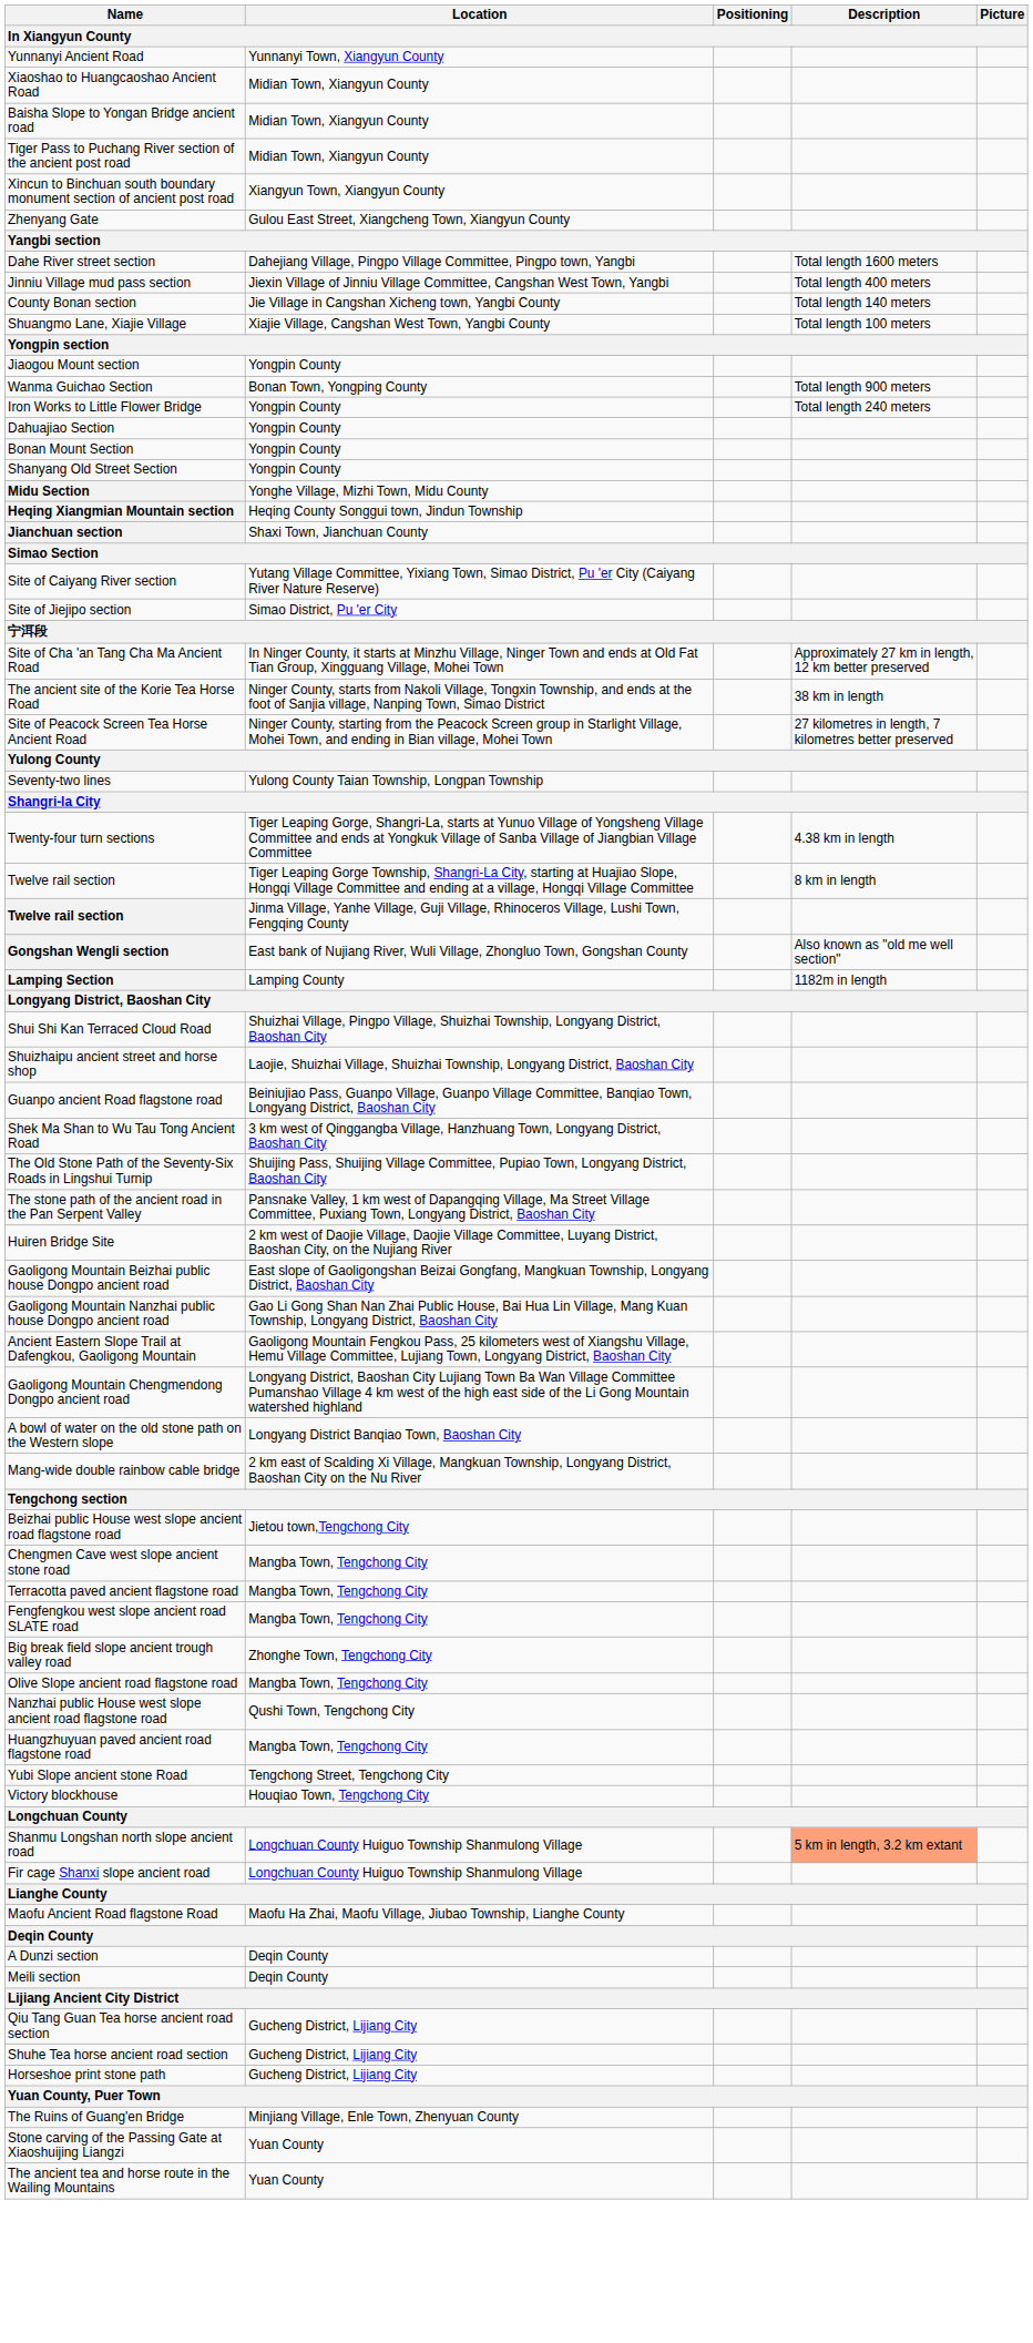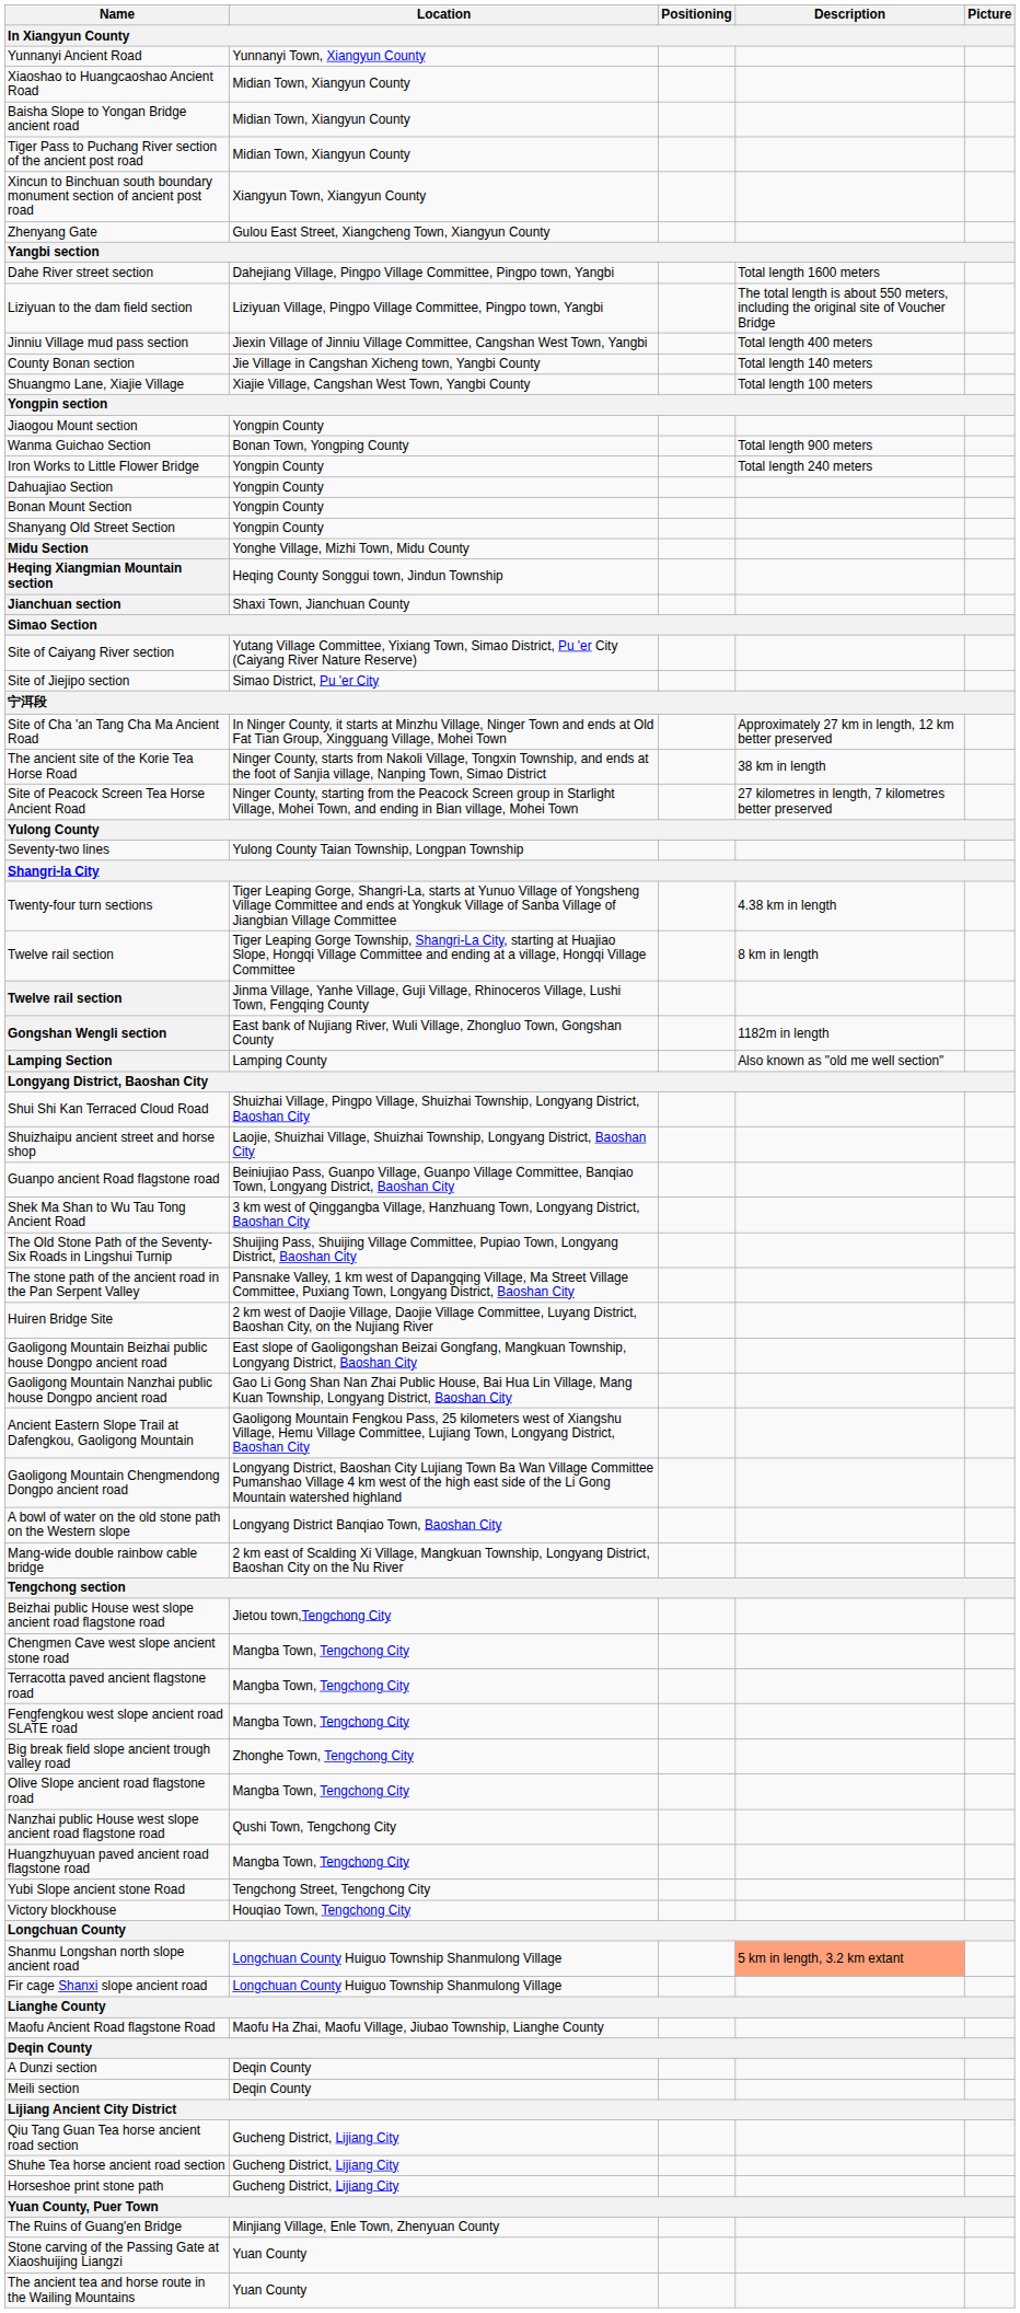+ row: Liziyuan to the dam field section | Liziyuan Village, Pingpo Village Committee, Pingpo town, Yangbi | The total length is about 550 meters, including the original site of Voucher Bridge
Gongshan Wengli section | Description: Also known as "old me well section" -> 1182m in length
Lamping Section | Description: 1182m in length -> Also known as "old me well section"
